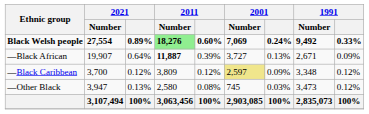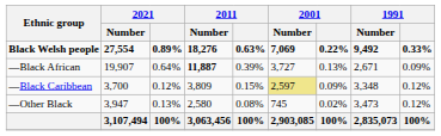Black Welsh people | 2011 / Number: lightgreen background -> no background
Black Welsh people | 2011: 0.60% -> 0.63%
Black Welsh people | 2001: 0.24% -> 0.22%
—Black Caribbean | 2011: 0.12% -> 0.15%
—Other Black | 2001: 0.03% -> 0.02%
